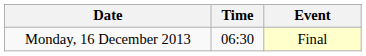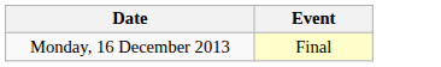- column: Time | 06:30
